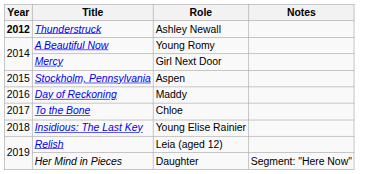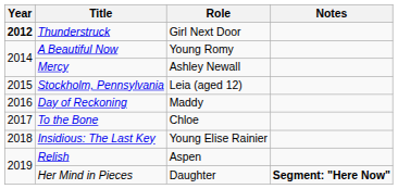Thunderstruck | Role: Ashley Newall -> Girl Next Door
Mercy | Role: Girl Next Door -> Ashley Newall
Stockholm, Pennsylvania | Role: Aspen -> Leia (aged 12)
Relish | Role: Leia (aged 12) -> Aspen
Her Mind in Pieces | Notes: normal -> bold
